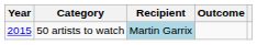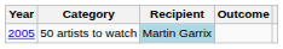50 artists to watch | Year: 2015 -> 2005
